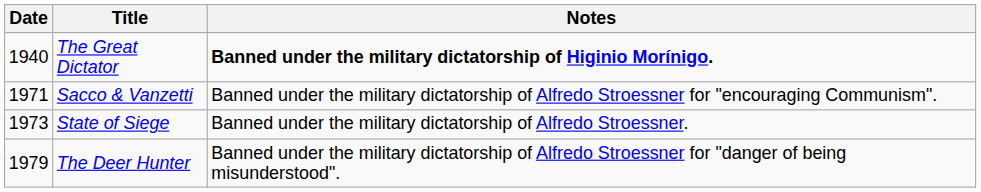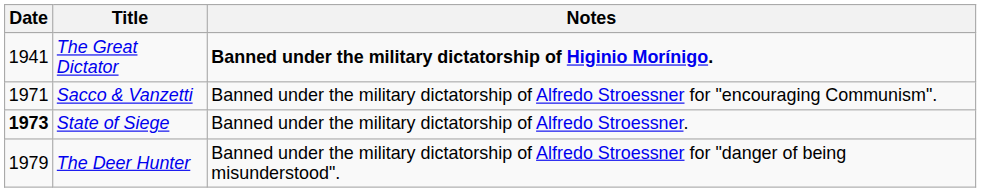The Great Dictator | Date: 1940 -> 1941
State of Siege | Date: normal -> bold
